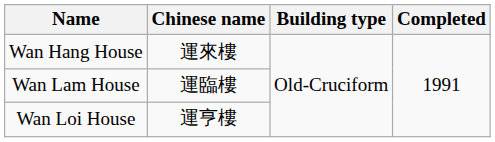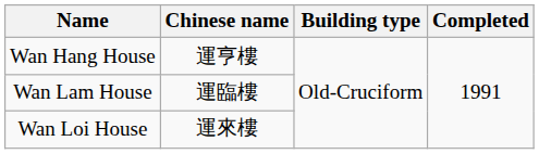Wan Hang House | Chinese name: 運來樓 -> 運亨樓
Wan Loi House | Chinese name: 運亨樓 -> 運來樓
